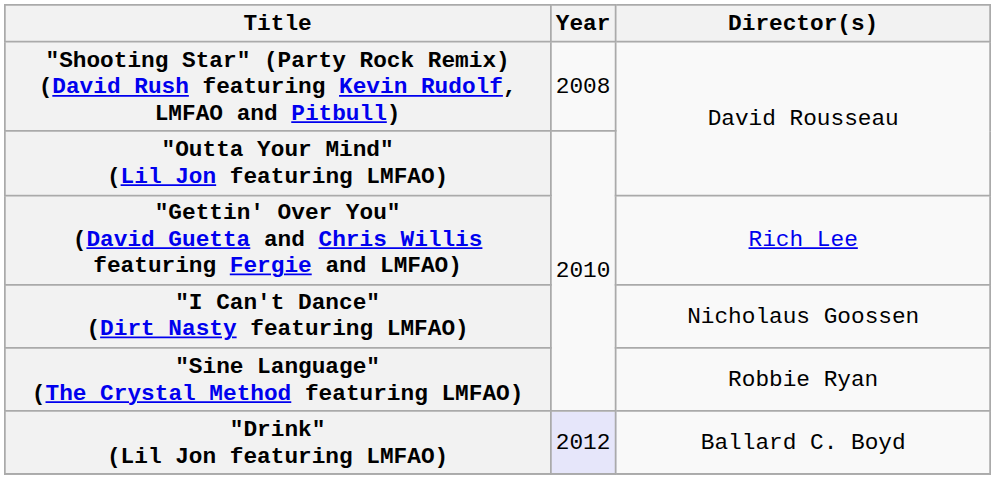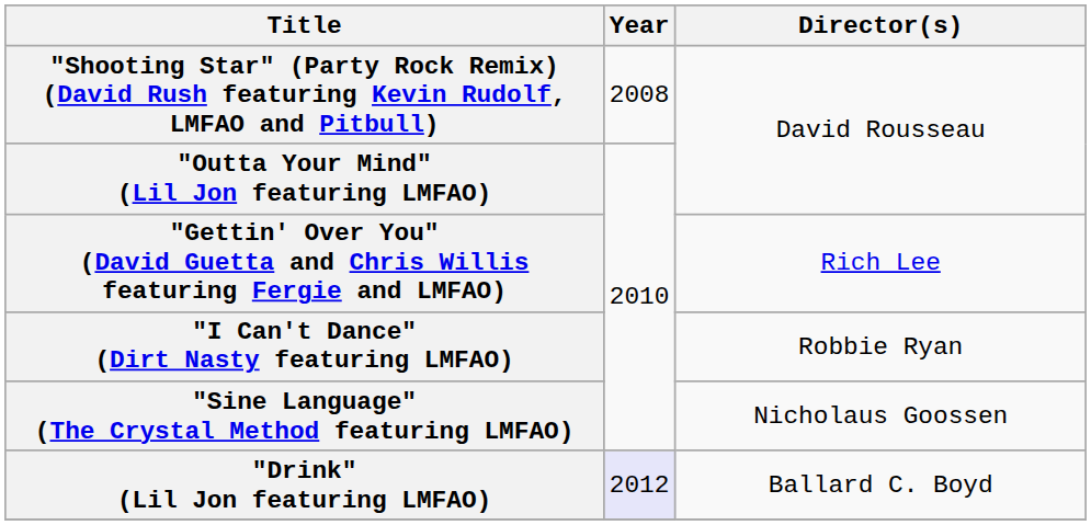"I Can't Dance" (Dirt Nasty featuring LMFAO) | Director(s): Nicholaus Goossen -> Robbie Ryan
"Sine Language" (The Crystal Method featuring LMFAO) | Director(s): Robbie Ryan -> Nicholaus Goossen
